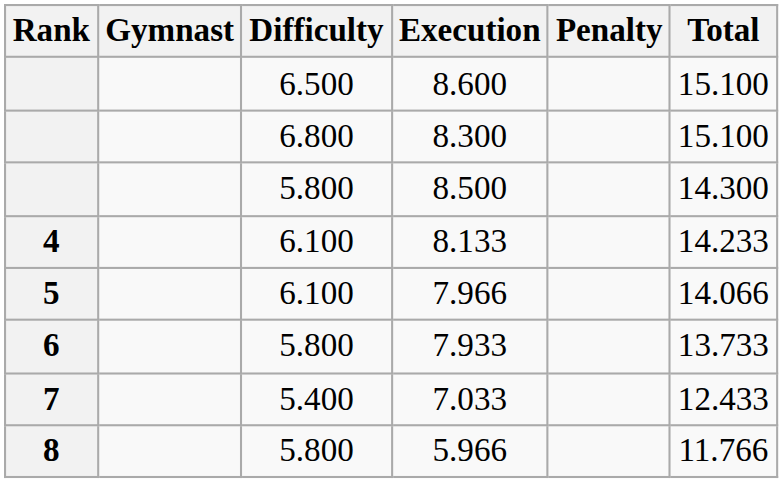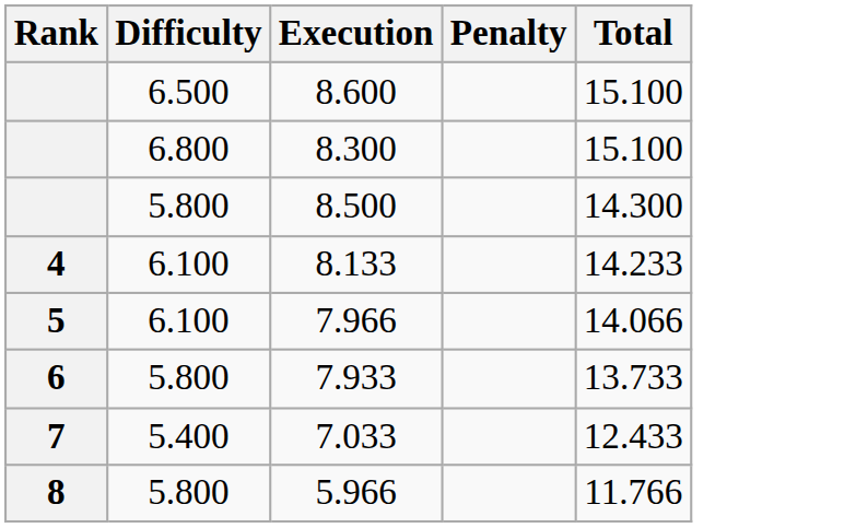- column: Gymnast
